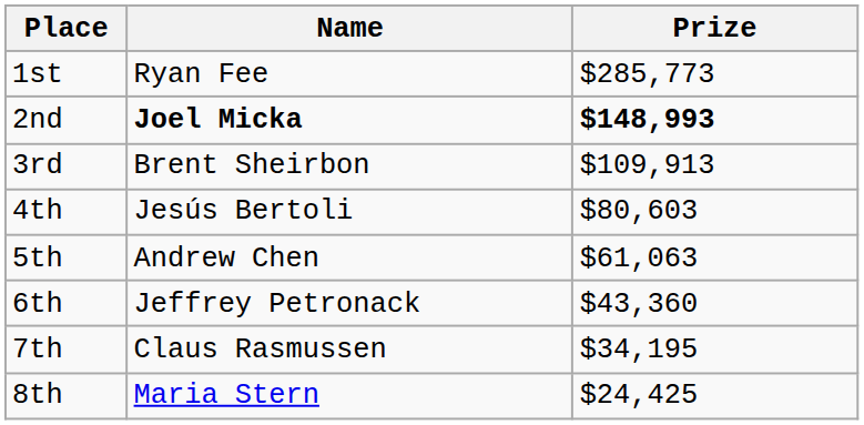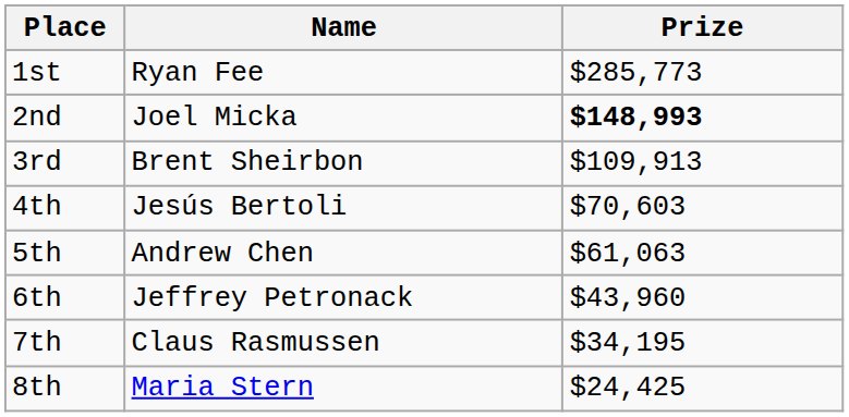2nd | Name: bold -> normal
4th | Prize: $80,603 -> $70,603
6th | Prize: $43,360 -> $43,960
